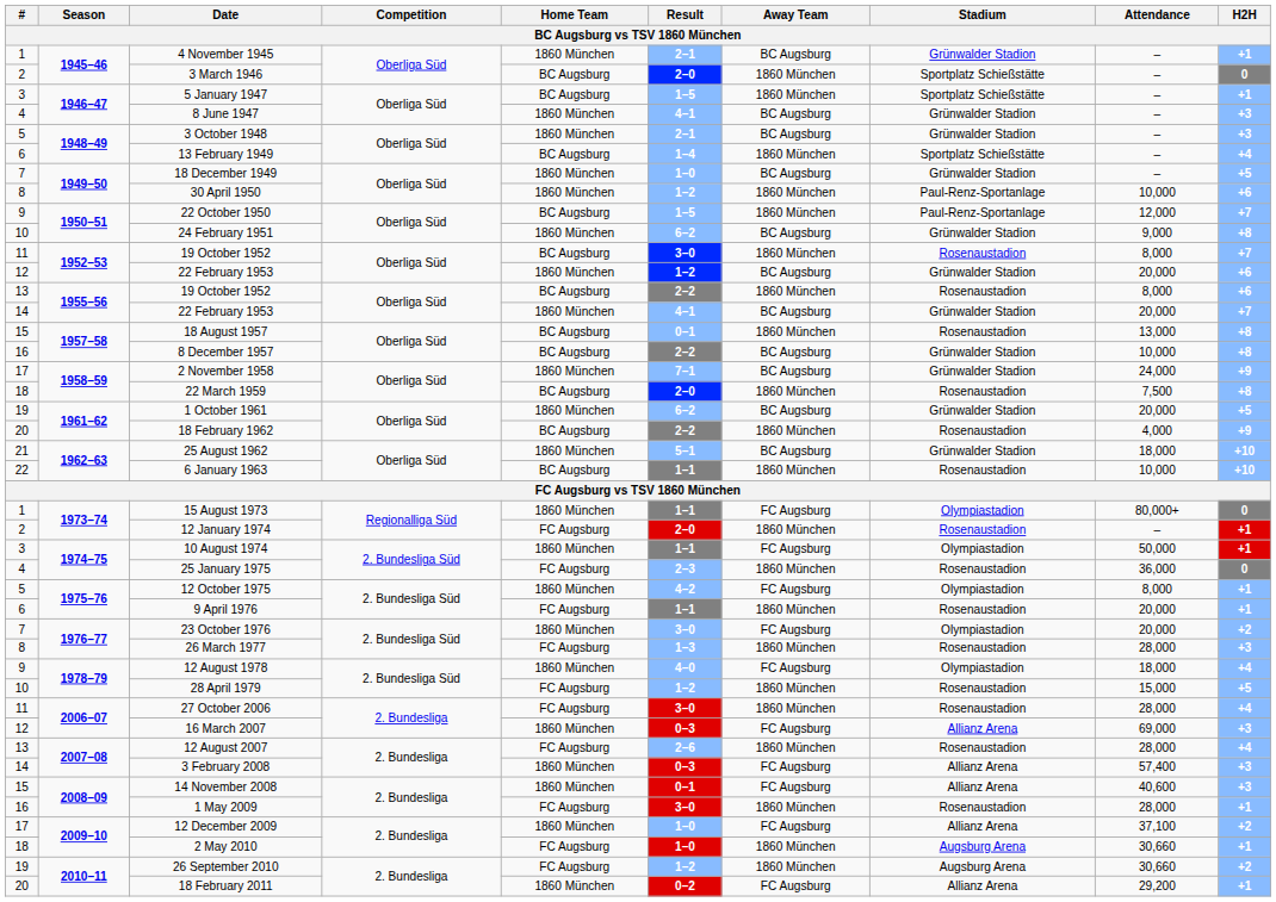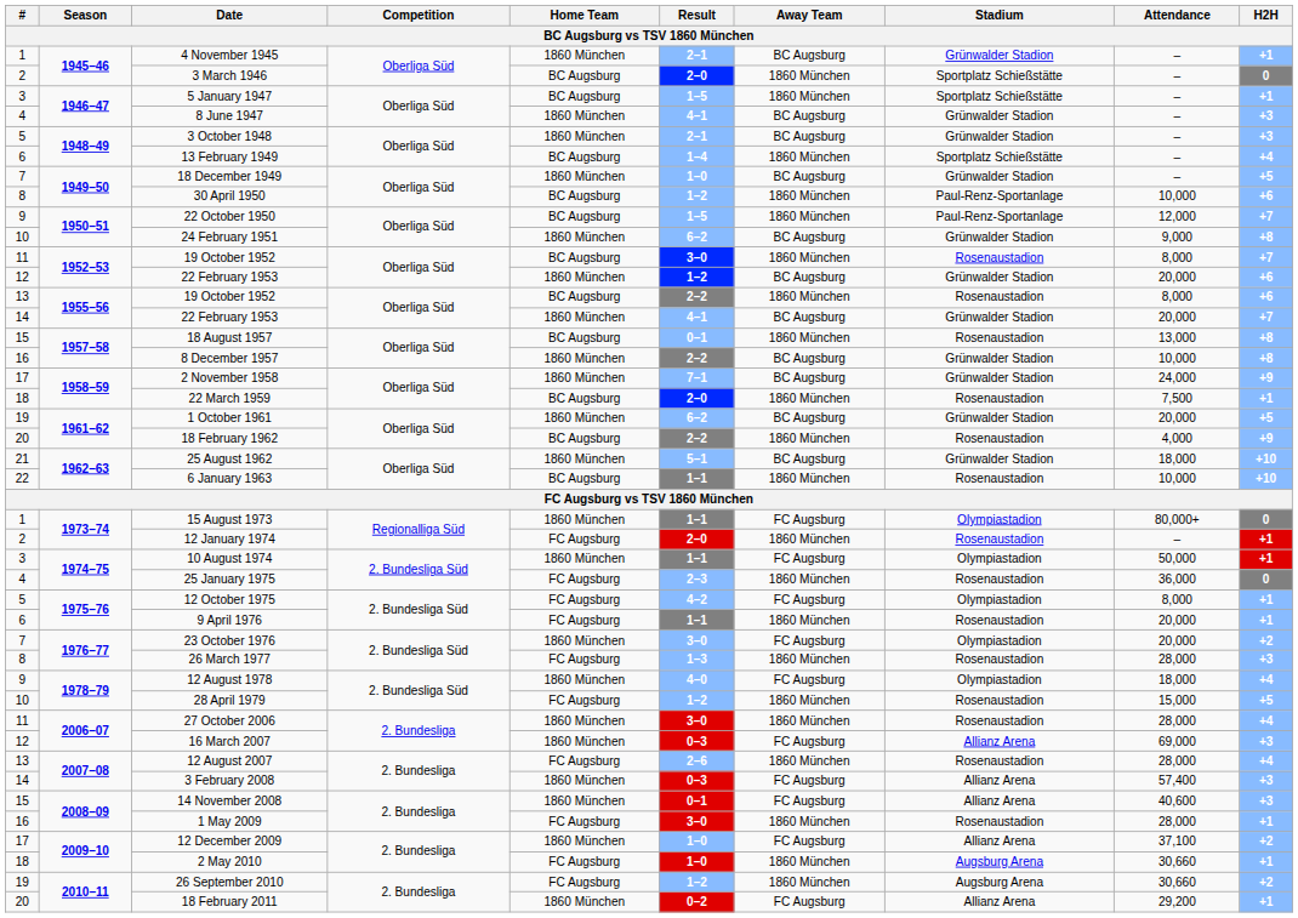30 April 1950 | Home Team: 1860 München -> BC Augsburg
8 December 1957 | Home Team: BC Augsburg -> 1860 München
22 March 1959 | H2H: +8 -> +1
12 October 1975 | Home Team: 1860 München -> FC Augsburg
27 October 2006 | Home Team: FC Augsburg -> 1860 München
